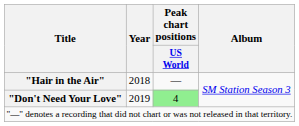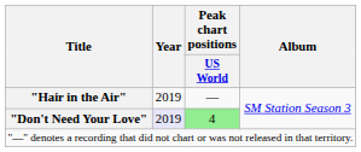"Hair in the Air" | Year: 2018 -> 2019
"Don't Need Your Love" | Year: no background -> lavender background
